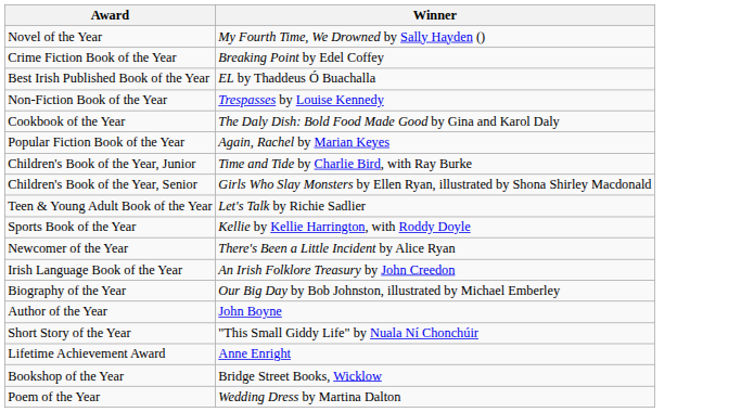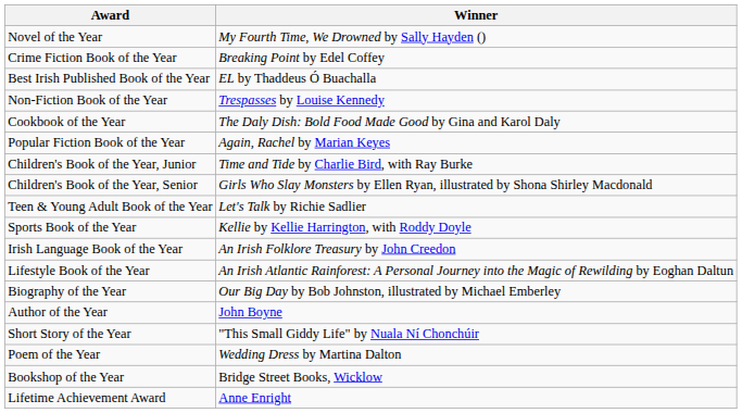- row: Newcomer of the Year | There's Been a Little Incident by Alice Ryan
+ row: Lifestyle Book of the Year | An Irish Atlantic Rainforest: A Personal Journey into the Magic of Rewilding by Eoghan Daltun
rows swapped: Poem of the Year <-> Lifetime Achievement Award
